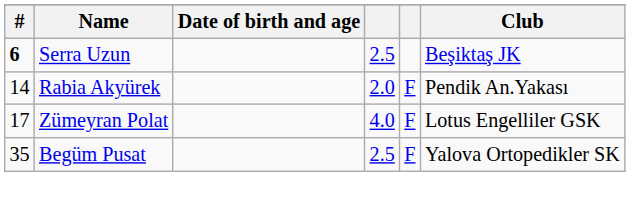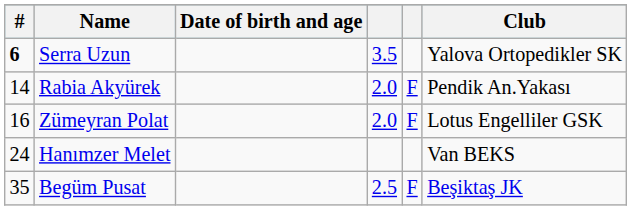Serra Uzun | column 4: 2.5 -> 3.5
Serra Uzun | Club: Beşiktaş JK -> Yalova Ortopedikler SK
Zümeyran Polat | #: 17 -> 16
Zümeyran Polat | column 4: 4.0 -> 2.0
+ row: 24 | Hanımzer Melet | Van BEKS
Begüm Pusat | Club: Yalova Ortopedikler SK -> Beşiktaş JK
